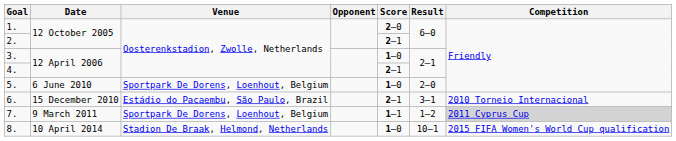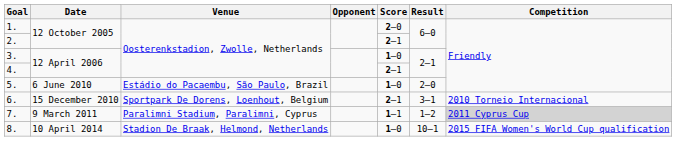5. | Venue: Sportpark De Dorens, Loenhout, Belgium -> Estádio do Pacaembu, São Paulo, Brazil
6. | Venue: Estádio do Pacaembu, São Paulo, Brazil -> Sportpark De Dorens, Loenhout, Belgium
7. | Venue: Sportpark De Dorens, Loenhout, Belgium -> Paralimni Stadium, Paralimni, Cyprus
